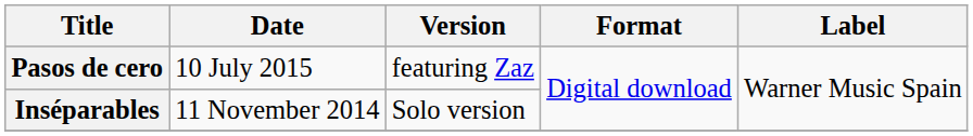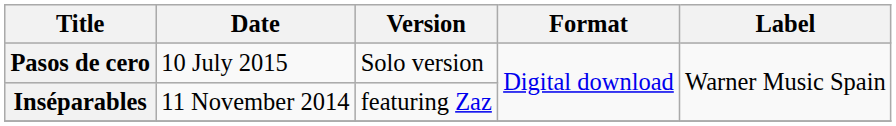Pasos de cero | Version: featuring Zaz -> Solo version
Inséparables | Version: Solo version -> featuring Zaz
